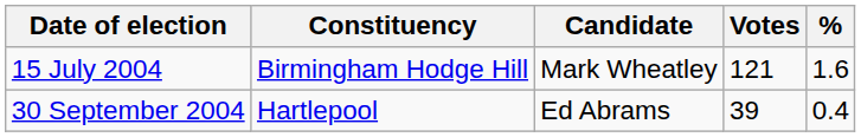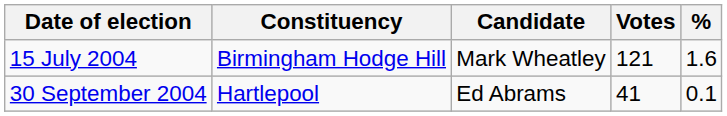30 September 2004 | Votes: 39 -> 41
30 September 2004 | %: 0.4 -> 0.1
